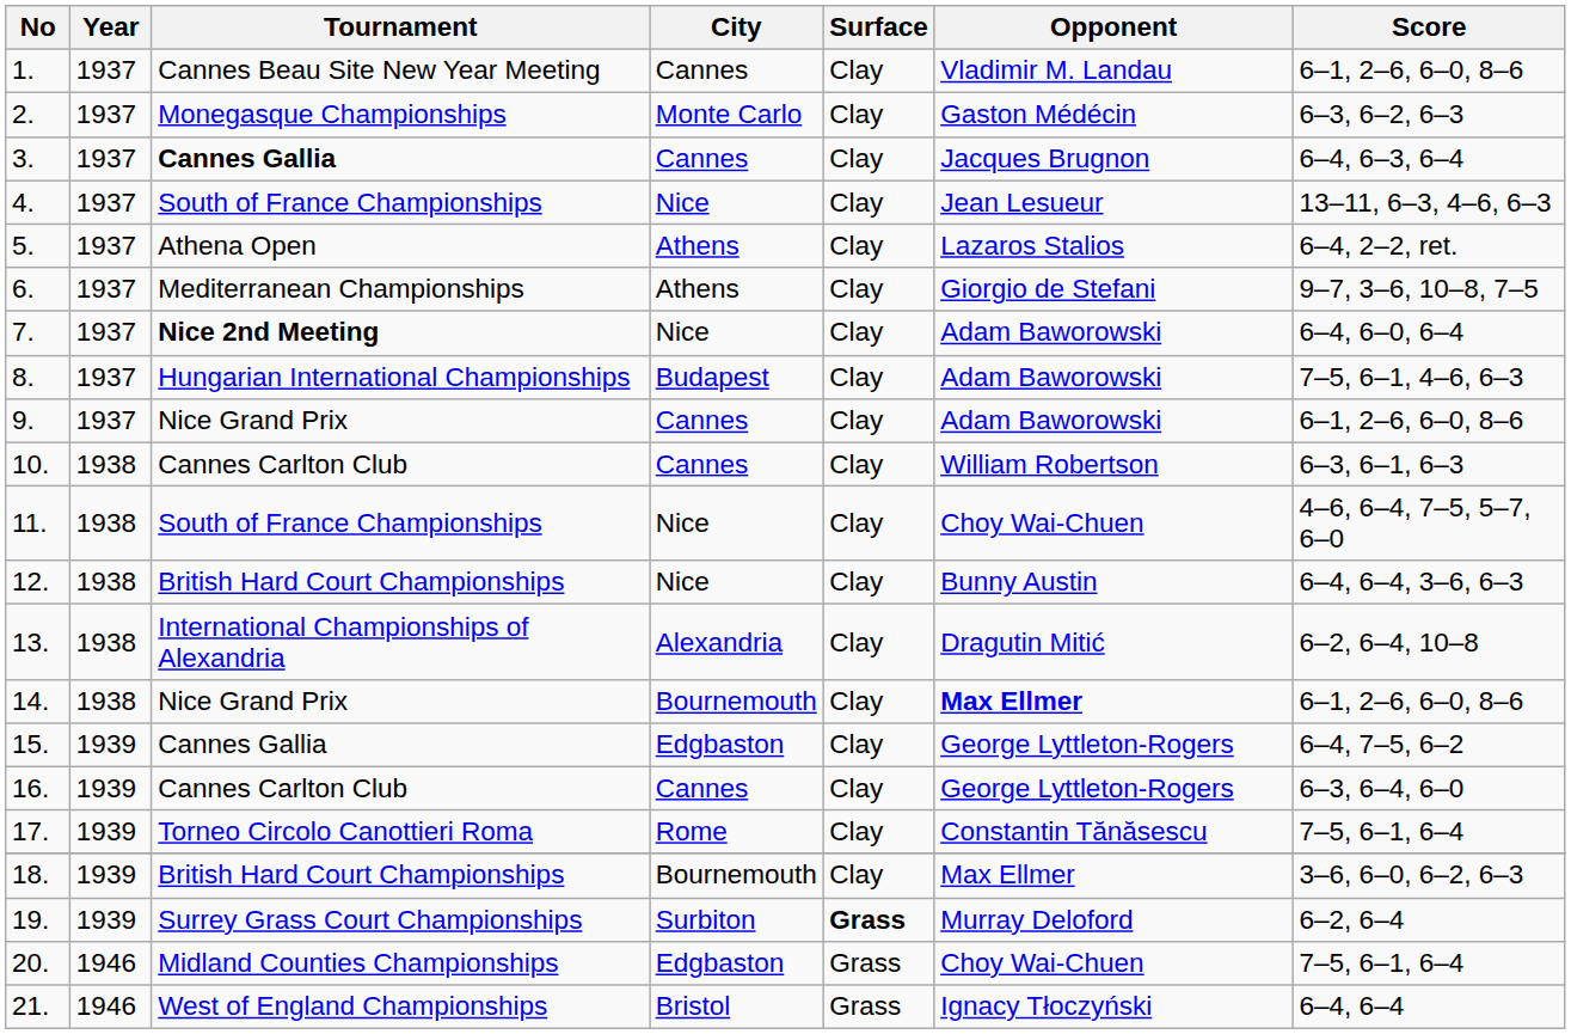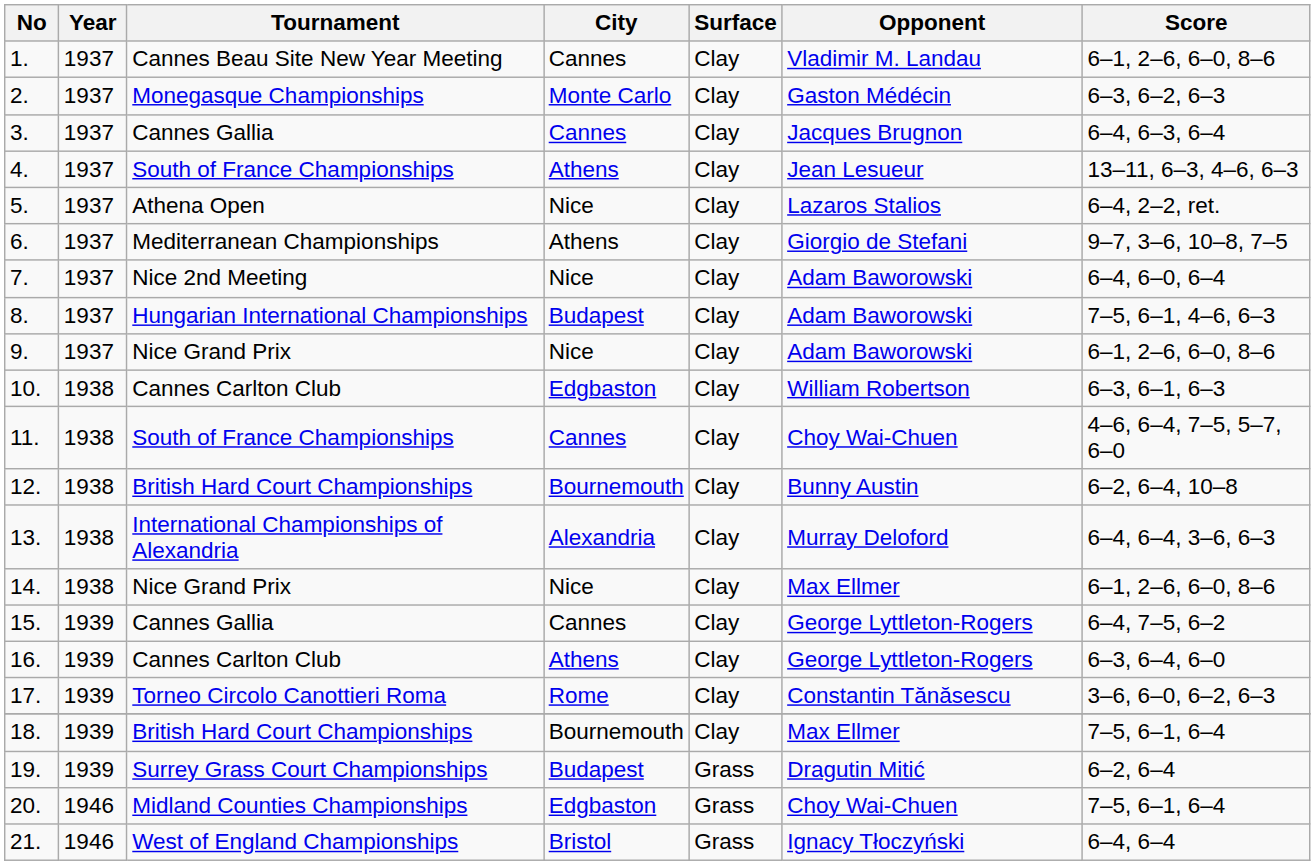3. | Tournament: bold -> normal
4. | City: Nice -> Athens
5. | City: Athens -> Nice
7. | Tournament: bold -> normal
9. | City: Cannes -> Nice
10. | City: Cannes -> Edgbaston
11. | City: Nice -> Cannes
12. | City: Nice -> Bournemouth
12. | Score: 6–4, 6–4, 3–6, 6–3 -> 6–2, 6–4, 10–8
13. | Opponent: Dragutin Mitić -> Murray Deloford
13. | Score: 6–2, 6–4, 10–8 -> 6–4, 6–4, 3–6, 6–3
14. | City: Bournemouth -> Nice
14. | Opponent: bold -> normal
15. | City: Edgbaston -> Cannes
16. | City: Cannes -> Athens
17. | Score: 7–5, 6–1, 6–4 -> 3–6, 6–0, 6–2, 6–3
18. | Score: 3–6, 6–0, 6–2, 6–3 -> 7–5, 6–1, 6–4
19. | City: Surbiton -> Budapest
19. | Surface: bold -> normal
19. | Opponent: Murray Deloford -> Dragutin Mitić
